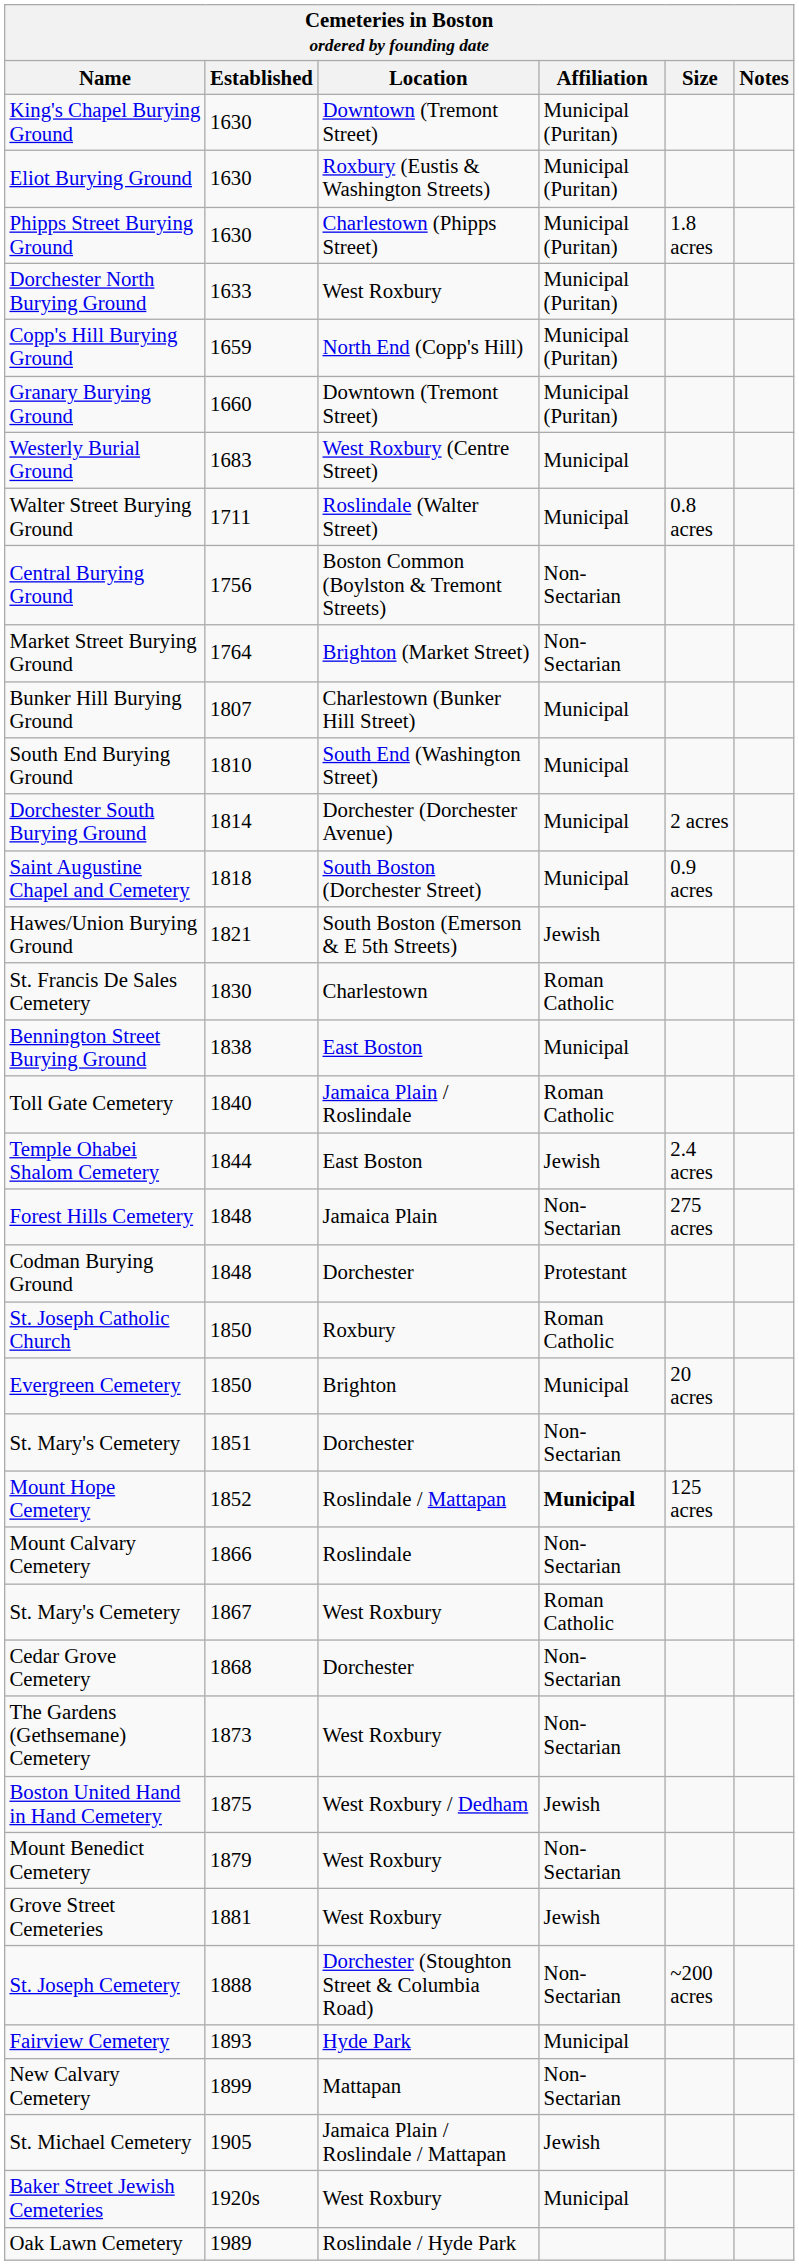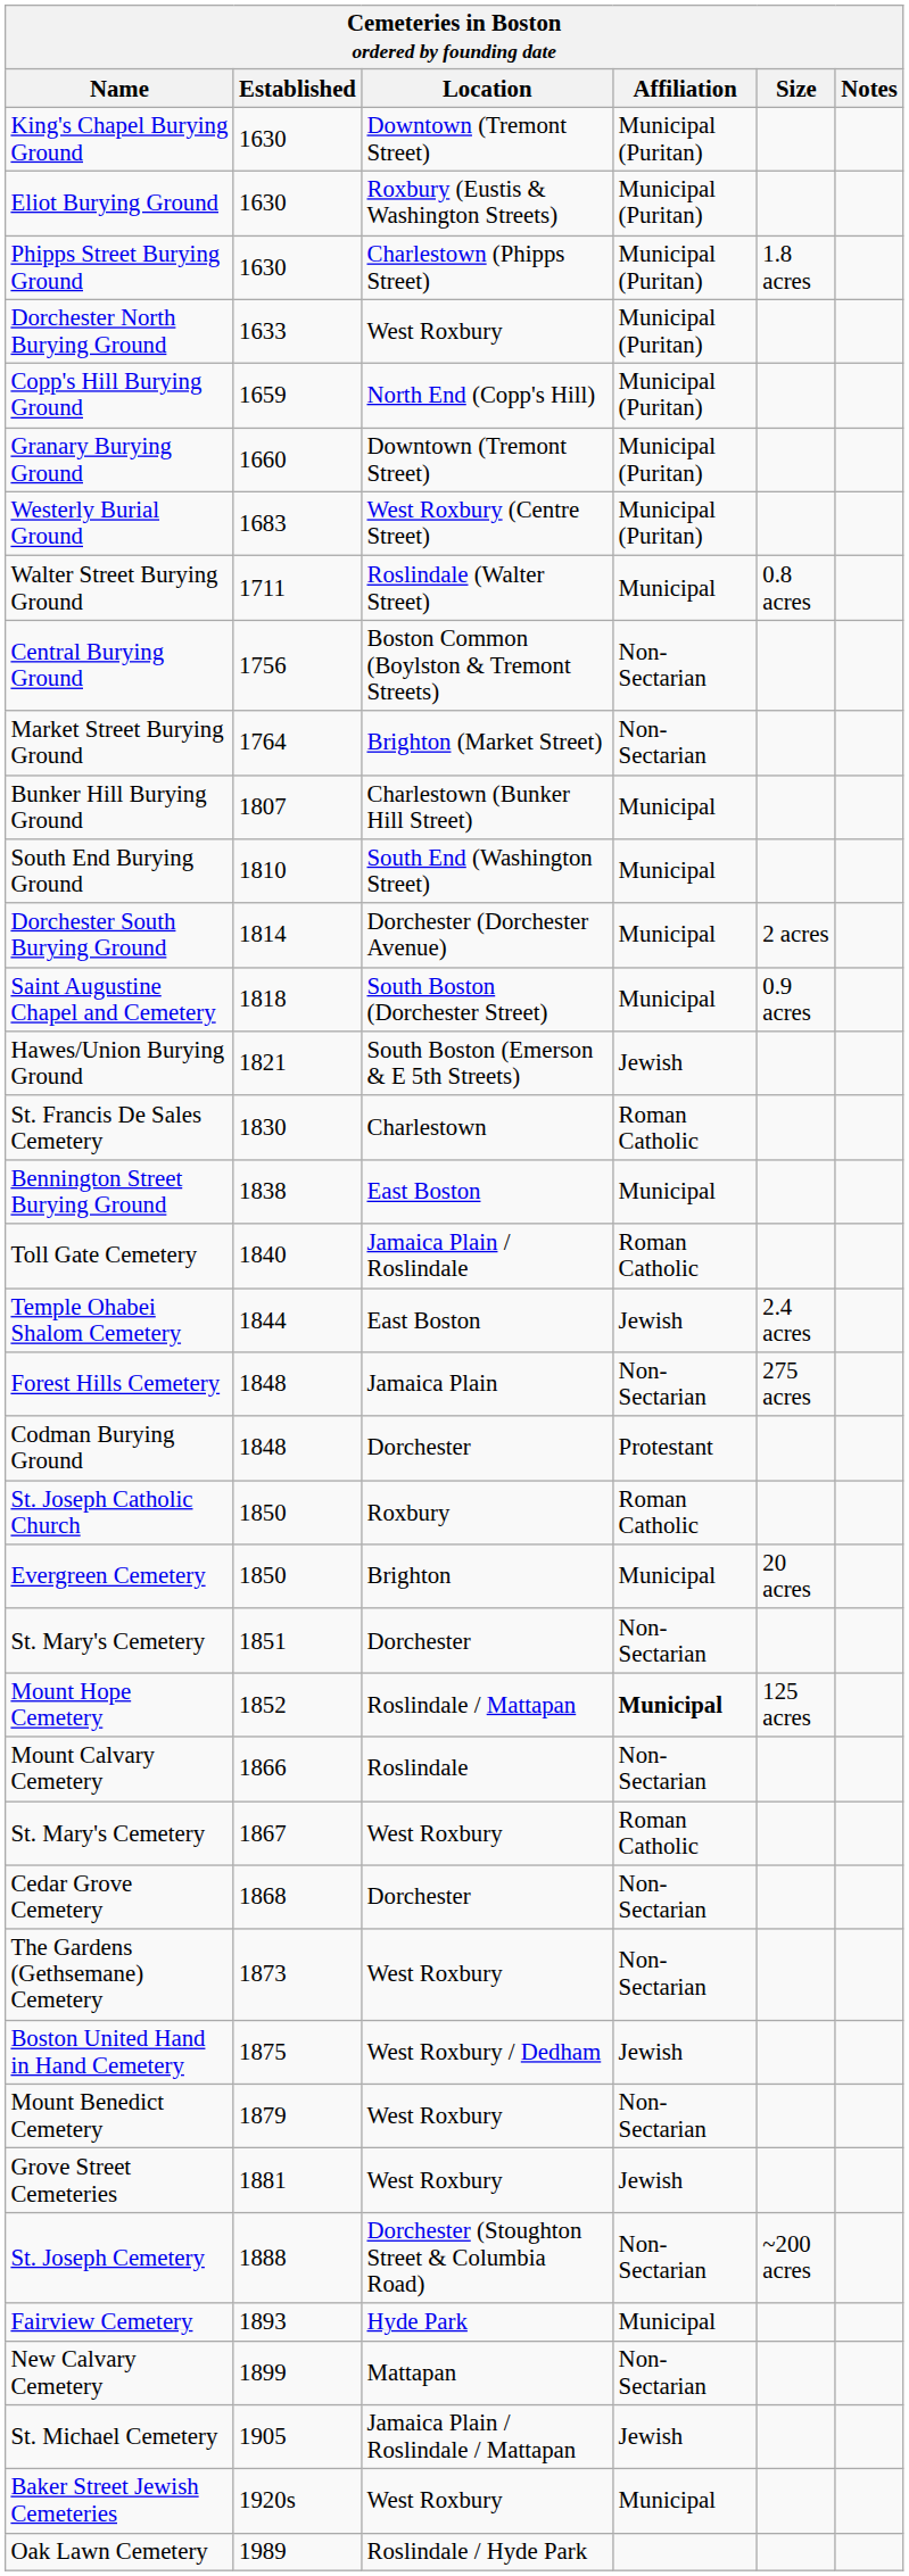Westerly Burial Ground | Affiliation: Municipal -> Municipal (Puritan)
